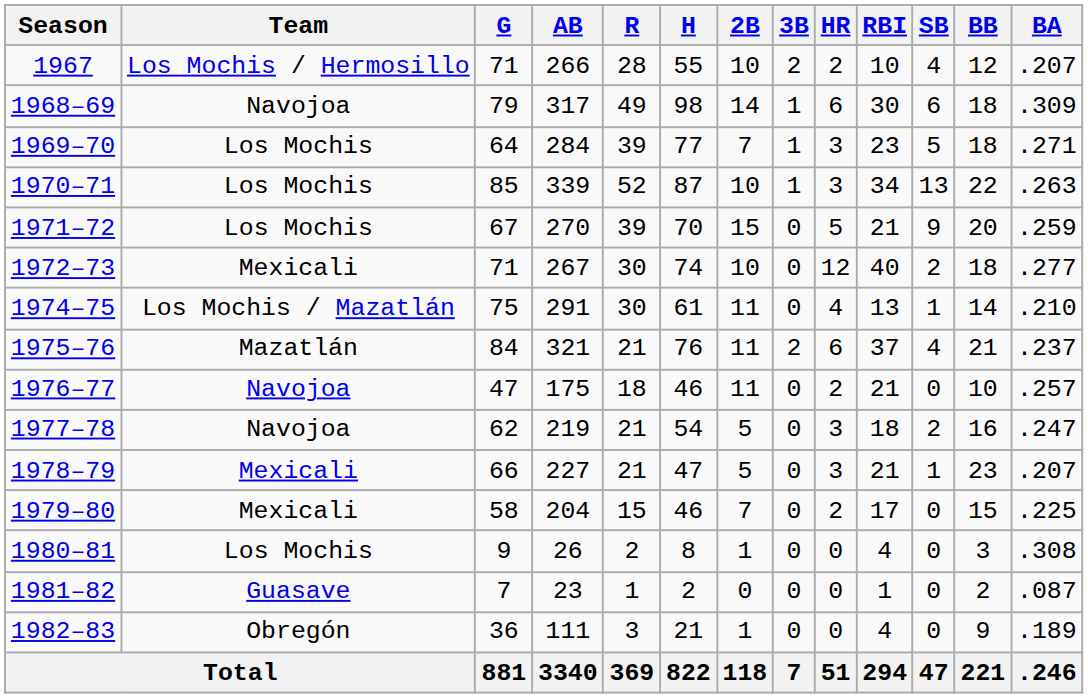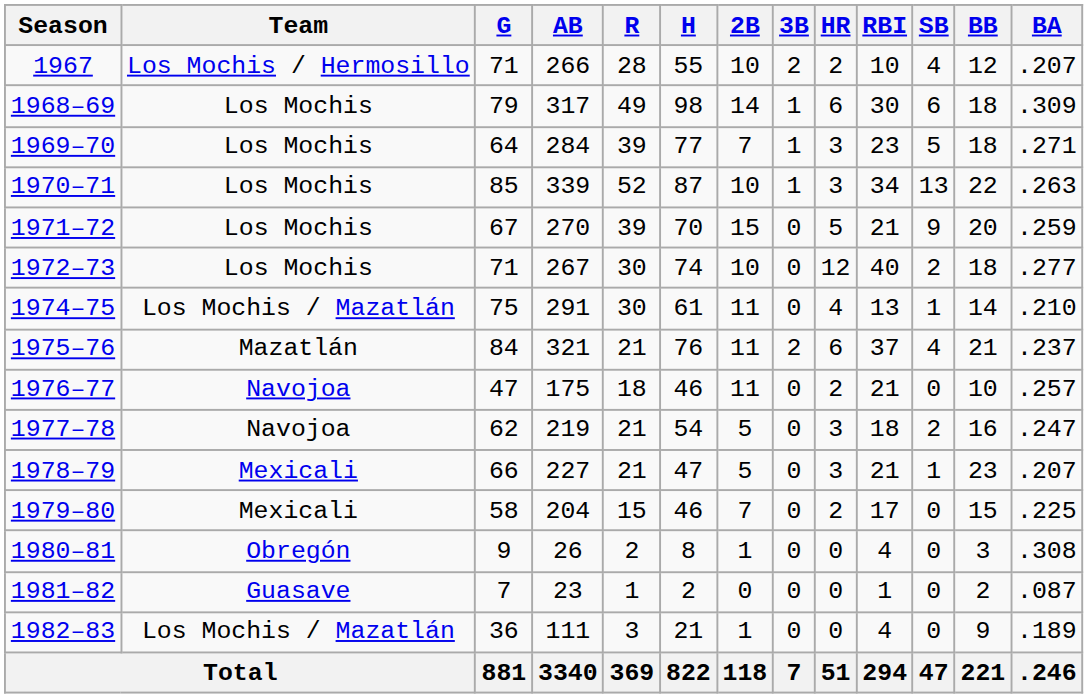1968–69 | Team: Navojoa -> Los Mochis
1972–73 | Team: Mexicali -> Los Mochis
1980–81 | Team: Los Mochis -> Obregón
1982–83 | Team: Obregón -> Los Mochis / Mazatlán
